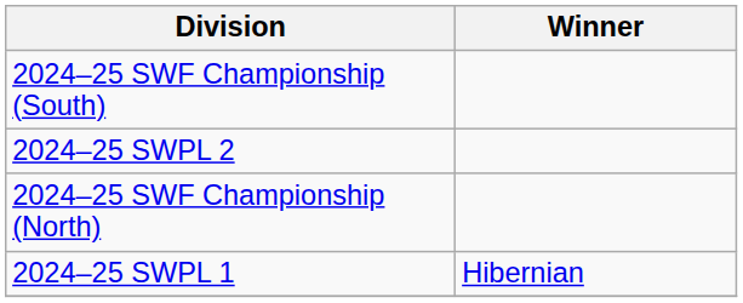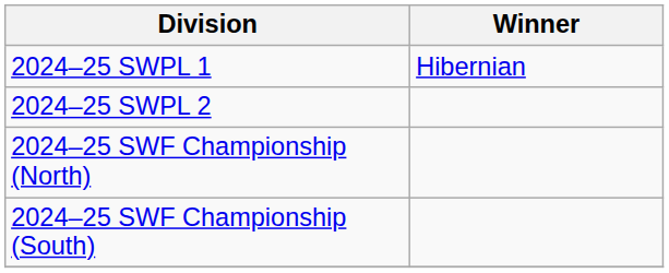rows swapped: 2024–25 SWPL 1 <-> 2024–25 SWF Championship (South)
